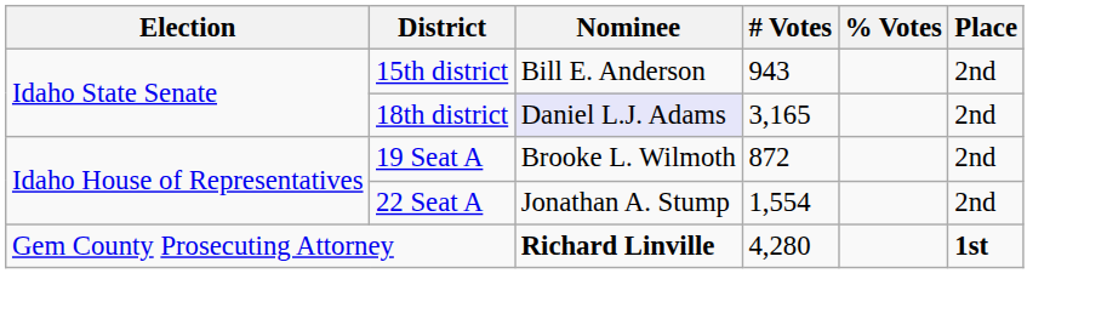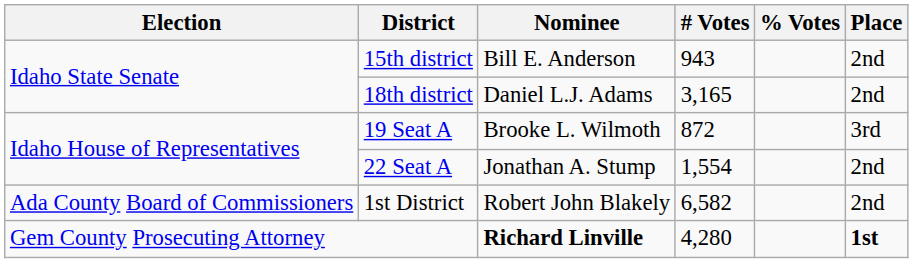18th district | Nominee: lavender background -> no background
19 Seat A | Place: 2nd -> 3rd
+ row: Ada County Board of Commissioners | 1st District | Robert John Blakely | 6,582 | 2nd
